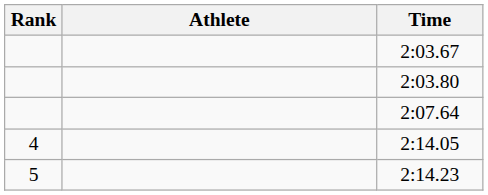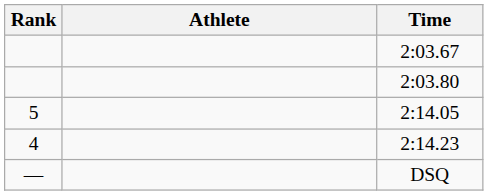- row: 2:07.64
2:14.05 | Rank: 4 -> 5
2:14.23 | Rank: 5 -> 4
+ row: — | DSQ
